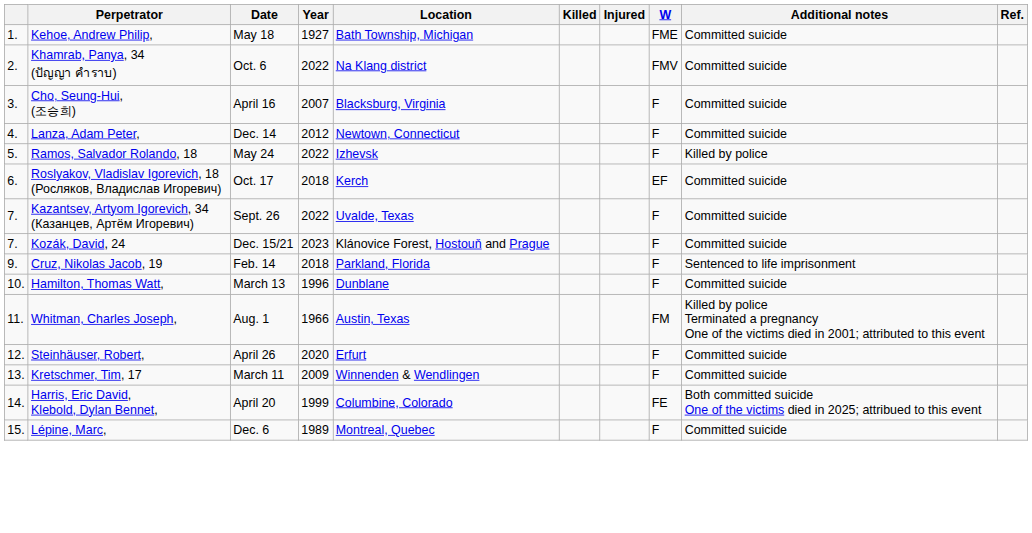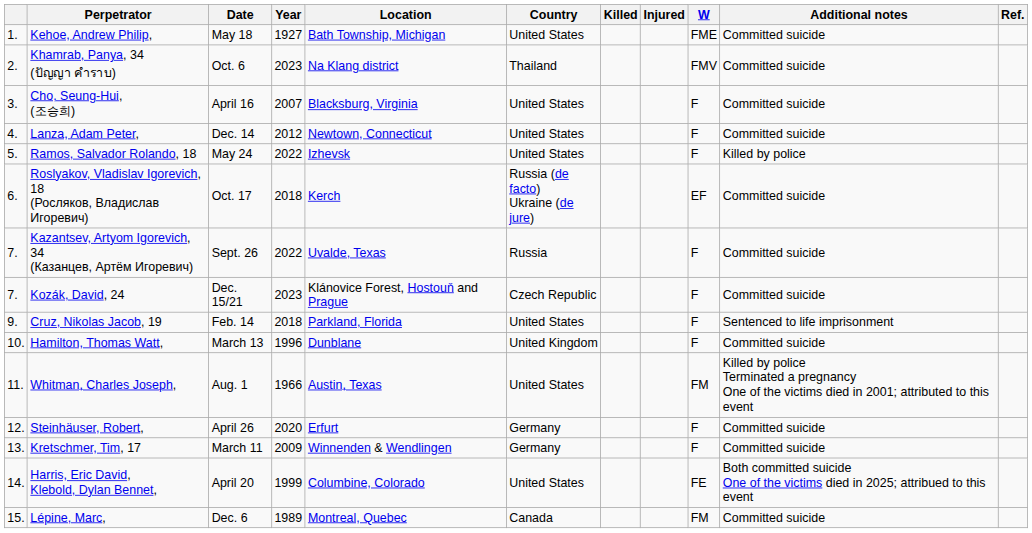+ column: Country | United States | Thailand | United States | United States | United States | Russia (de facto) Ukraine (de jure) | Russia | Czech Republic | United States | United Kingdom | United States | Germany | Germany | United States | Canada
Khamrab, Panya, 34 (ปัญญา คำราบ) | Year: 2022 -> 2023
Lépine, Marc, | W: F -> FM
